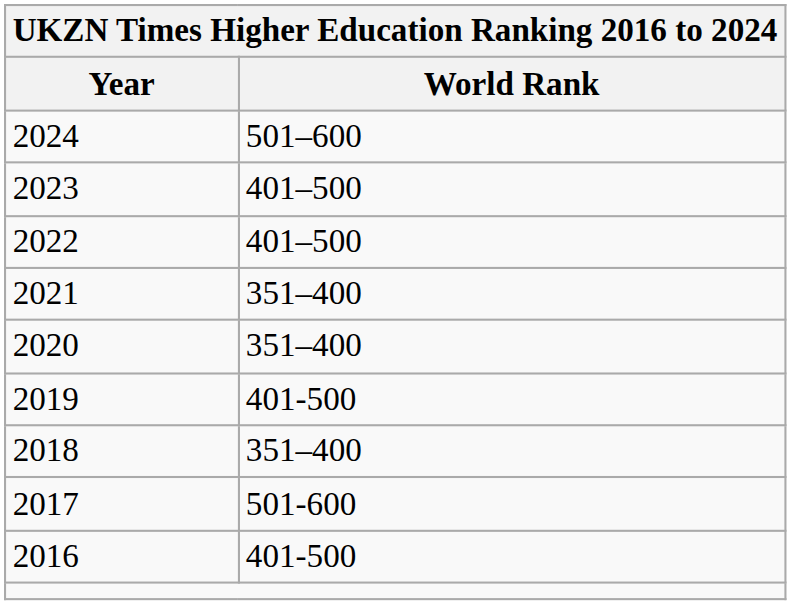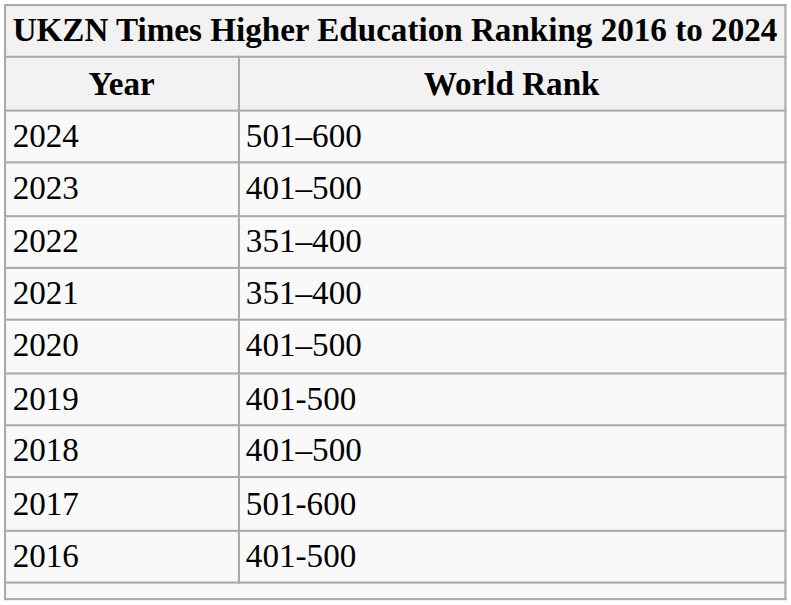2022 | World Rank: 401–500 -> 351–400
2020 | World Rank: 351–400 -> 401–500
2018 | World Rank: 351–400 -> 401–500
